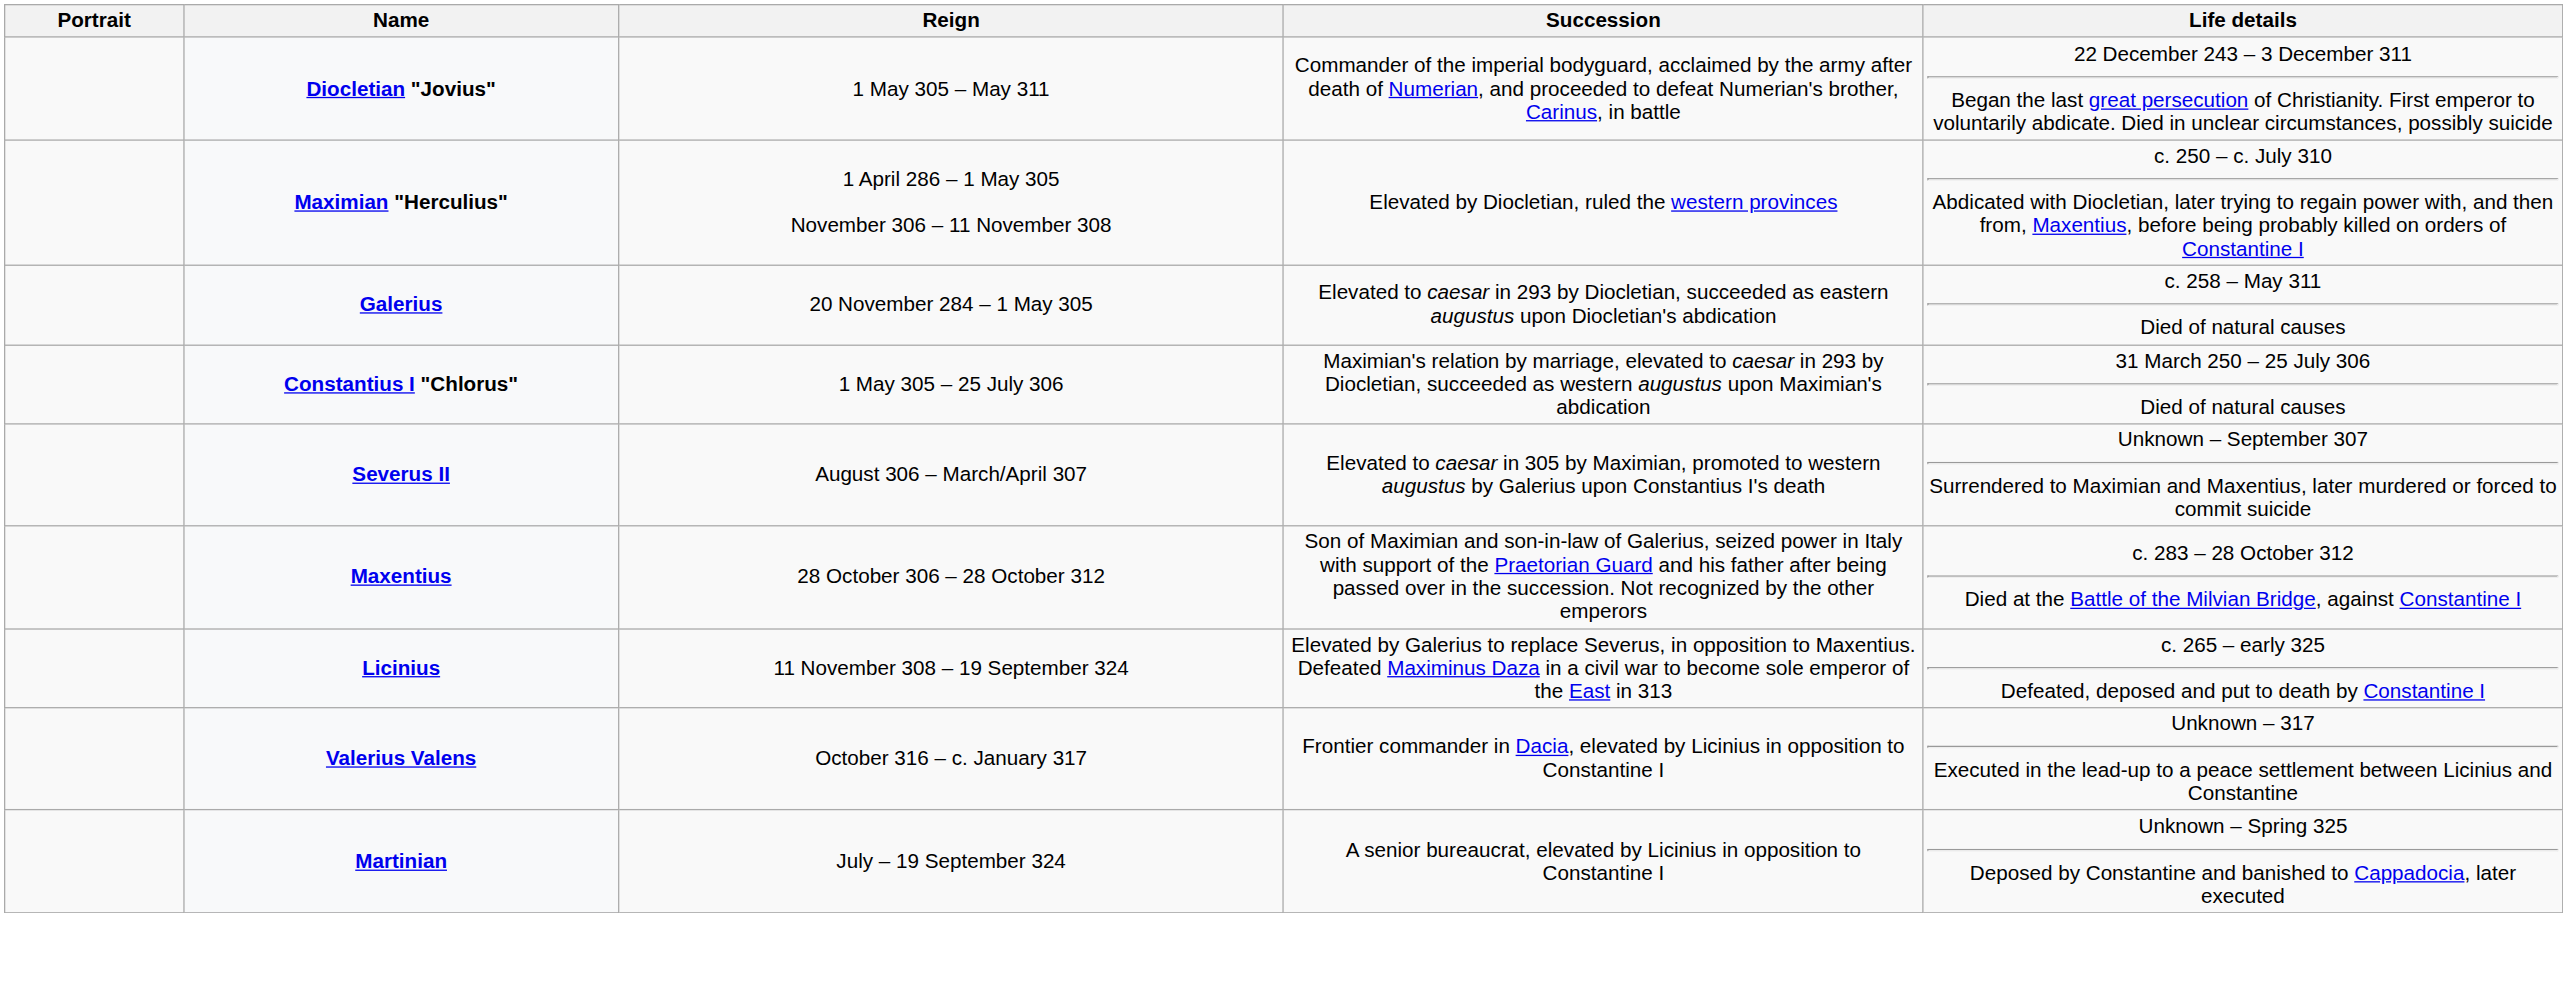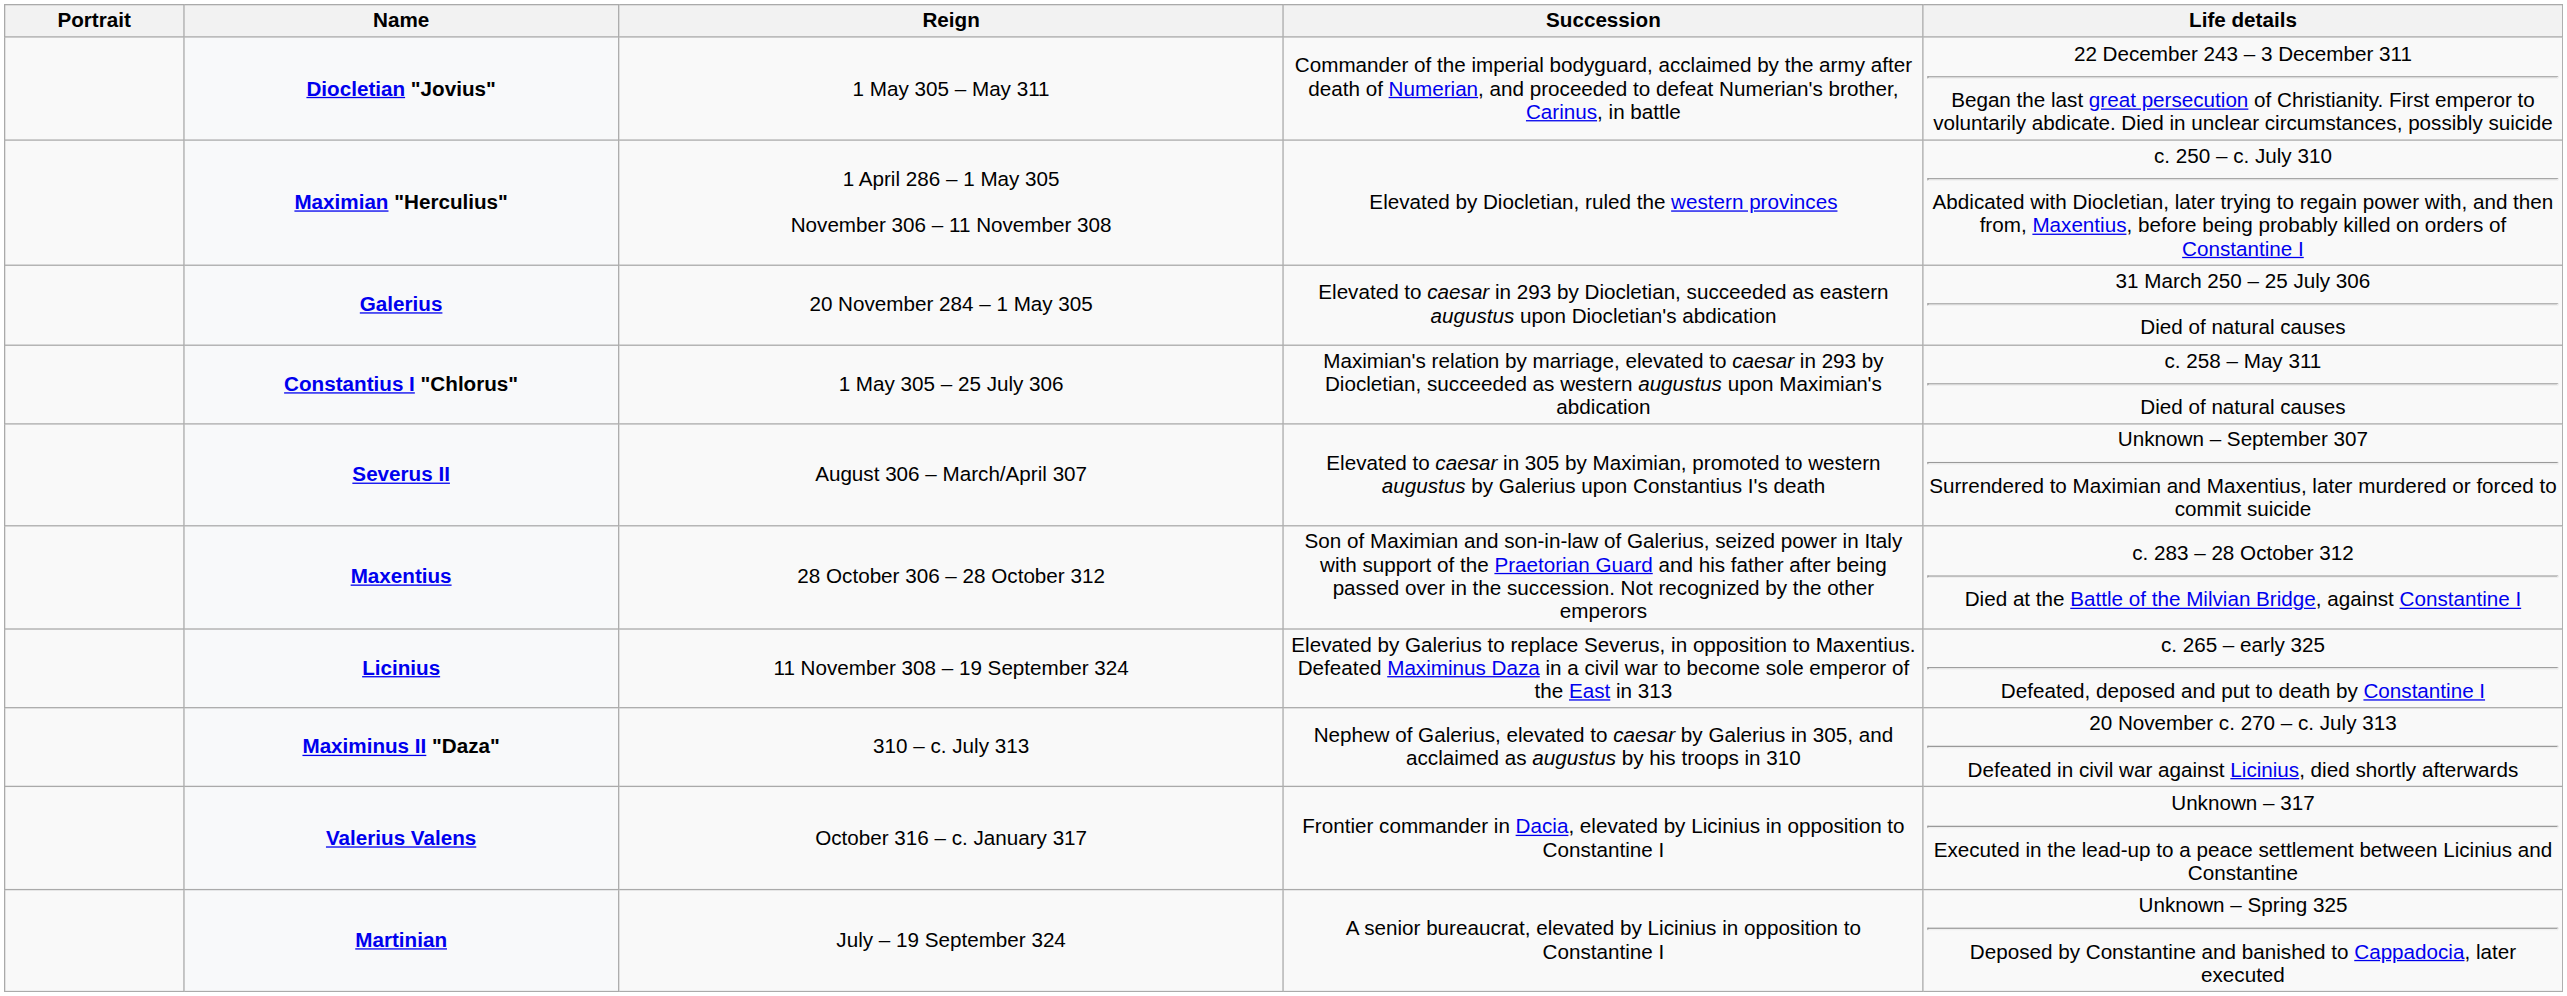Galerius | Life details: c. 258 – May 311 Died of natural causes -> 31 March 250 – 25 July 306 Died of natural causes
Constantius I "Chlorus" | Life details: 31 March 250 – 25 July 306 Died of natural causes -> c. 258 – May 311 Died of natural causes
+ row: Maximinus II "Daza" | 310 – c. July 313 | Nephew of Galerius, elevated to caesar by Galerius in 305, and acclaimed as augustus by his troops in 310 | 20 November c. 270 – c. July 313 Defeated in civil war against Licinius, died shortly afterwards
